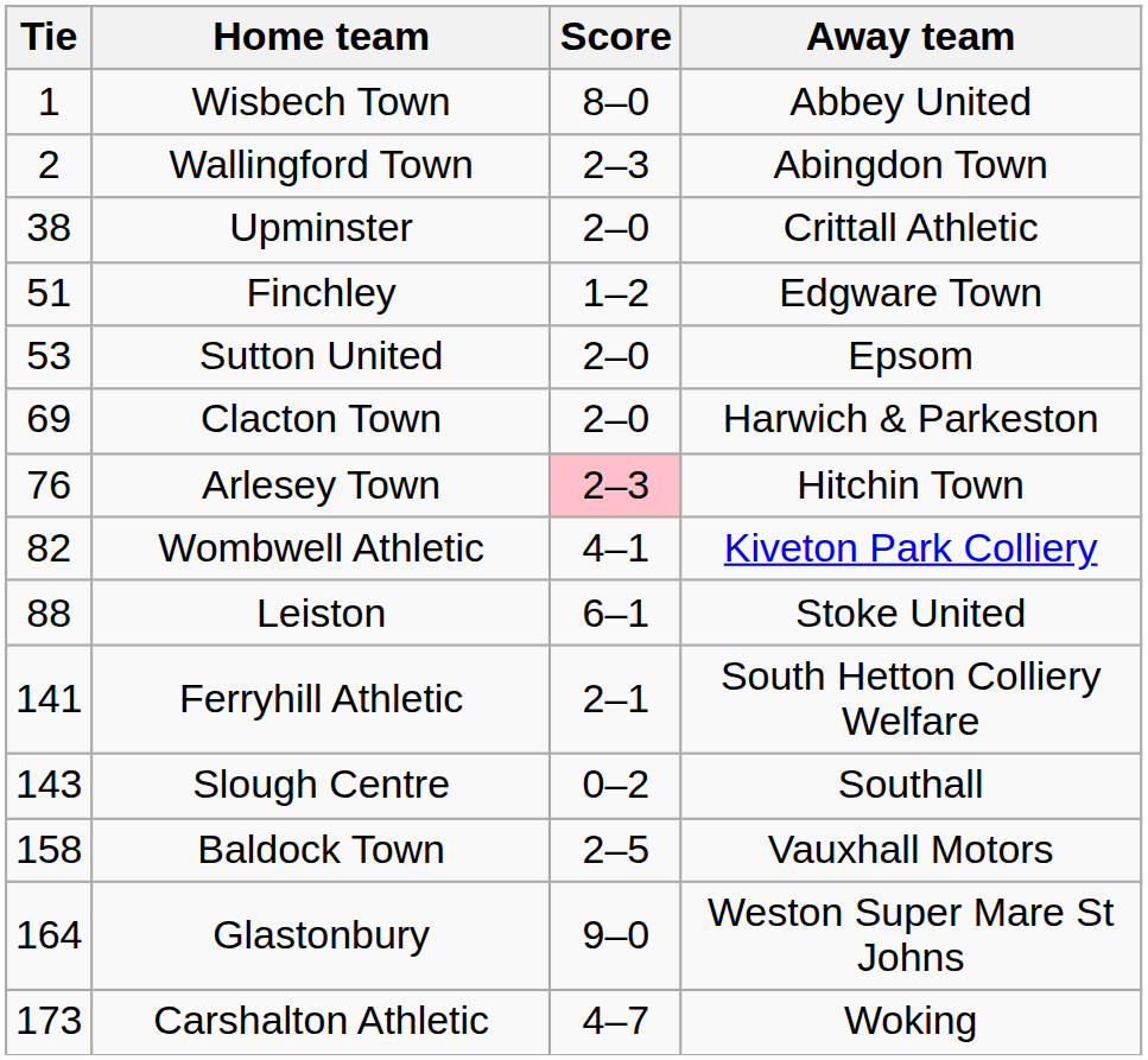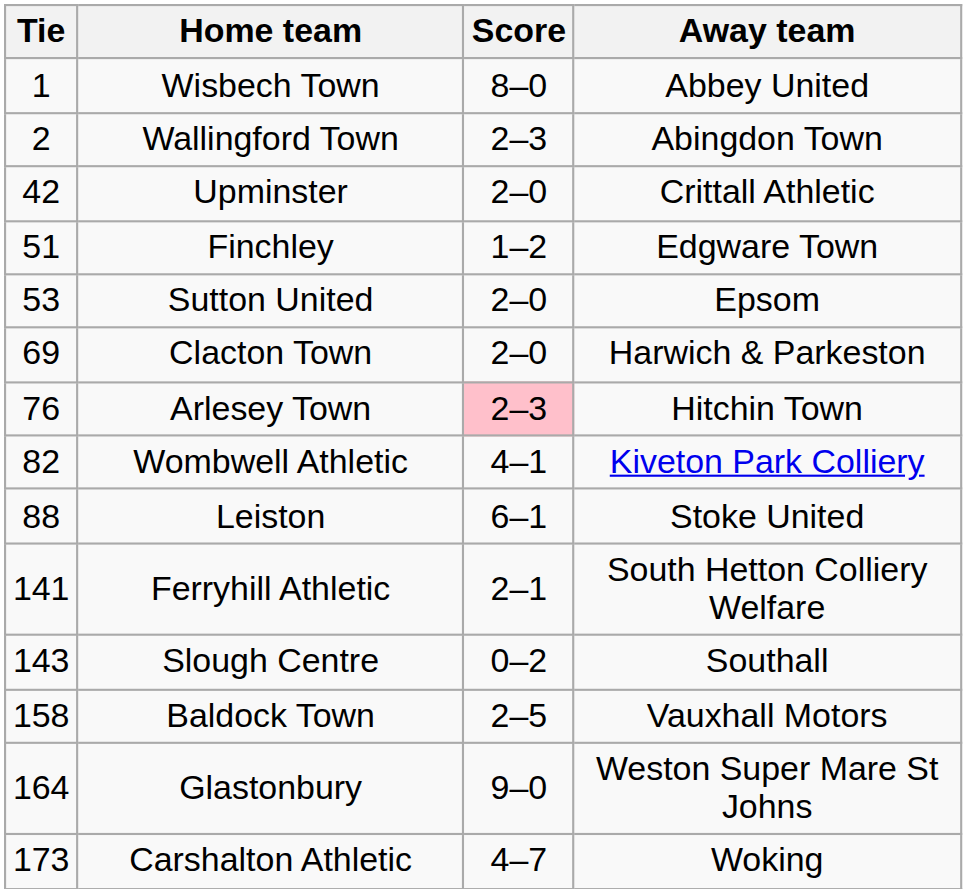Upminster | Tie: 38 -> 42
